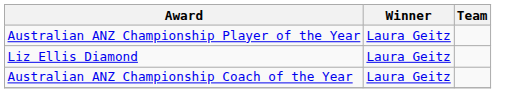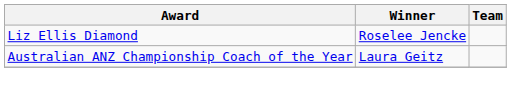- row: Australian ANZ Championship Player of the Year | Laura Geitz
Liz Ellis Diamond | Winner: Laura Geitz -> Roselee Jencke
